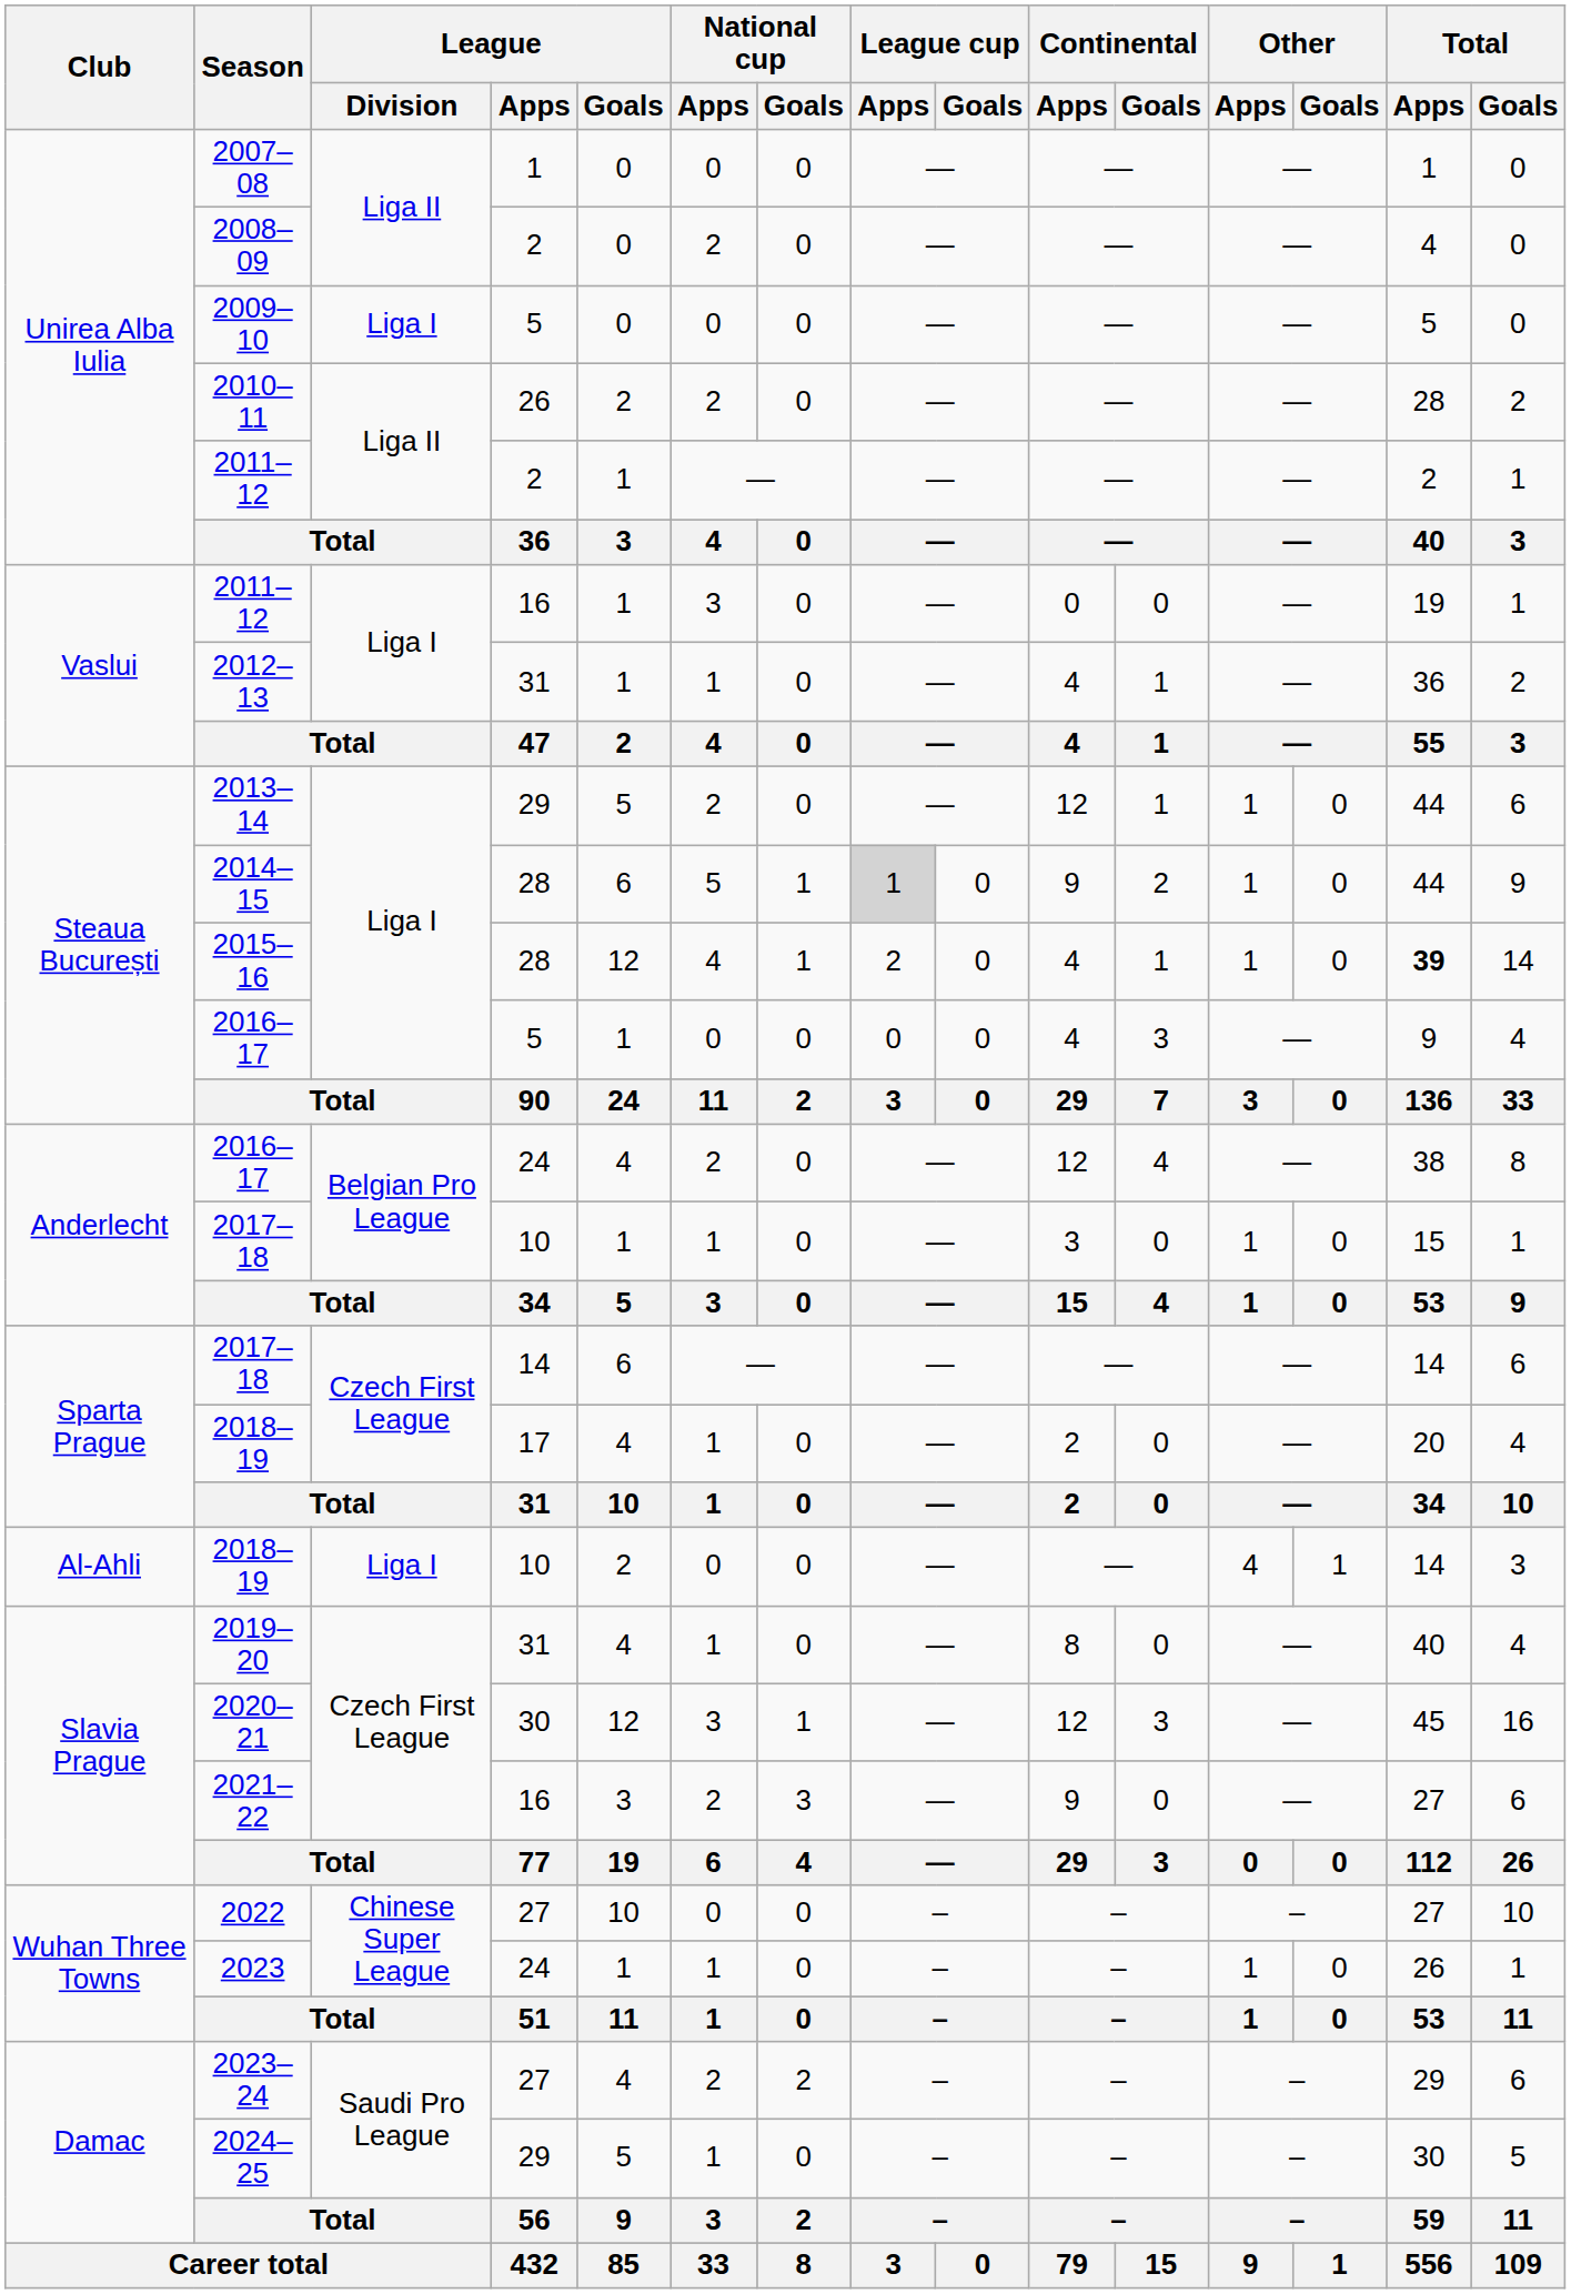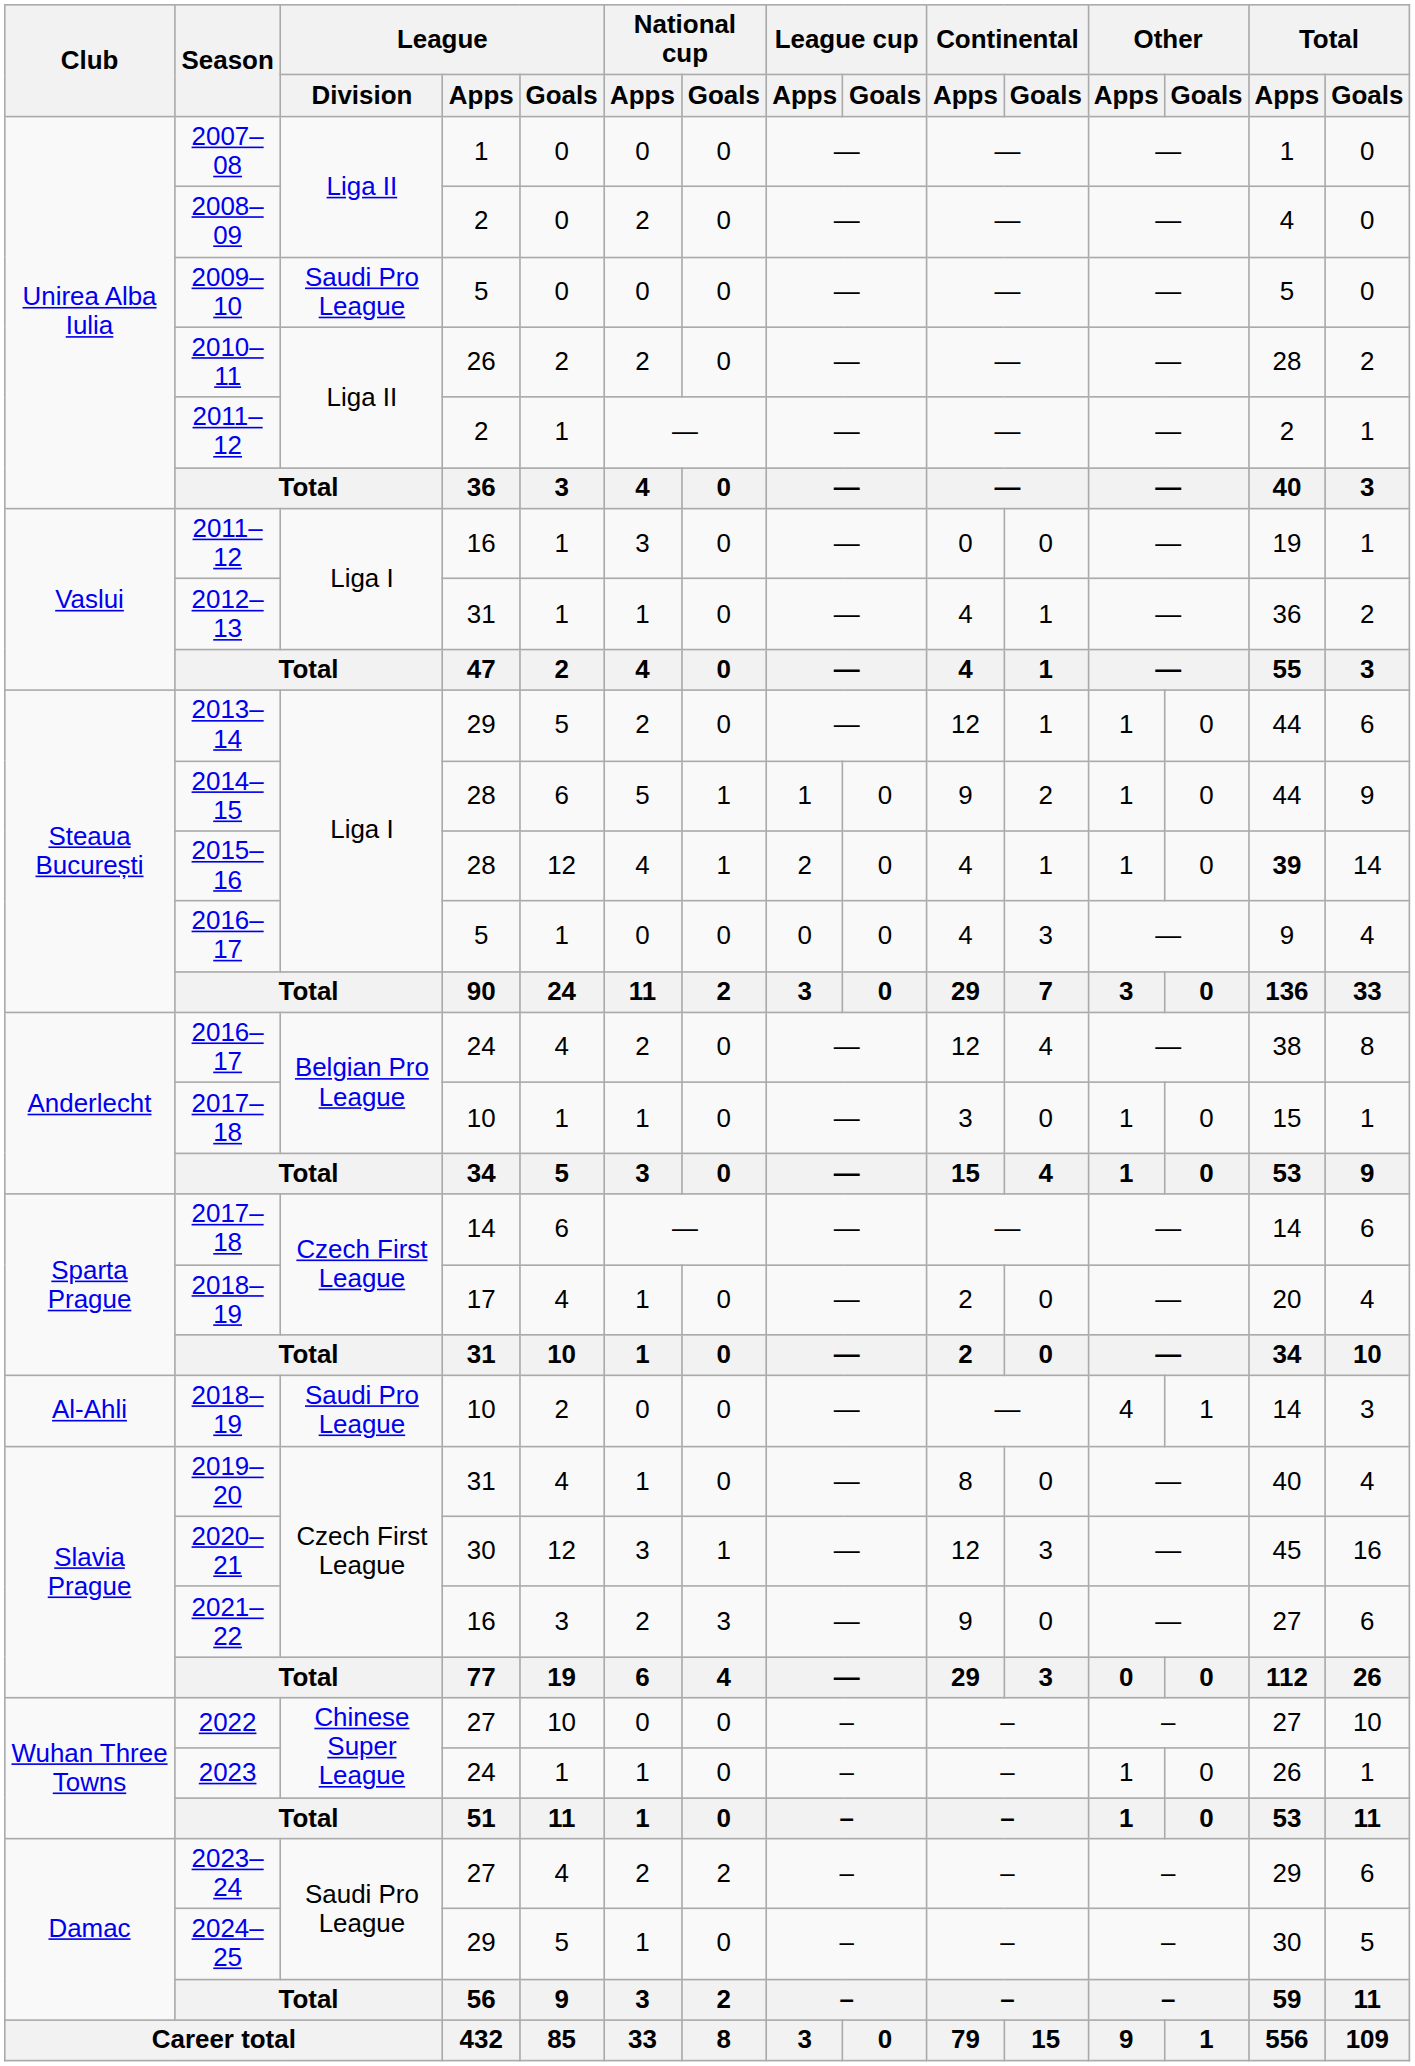2009–10 | League / Division: Liga I -> Saudi Pro League
2014–15 | League cup / Apps: lightgrey background -> no background
2018–19 / 10 | League / Division: Liga I -> Saudi Pro League
